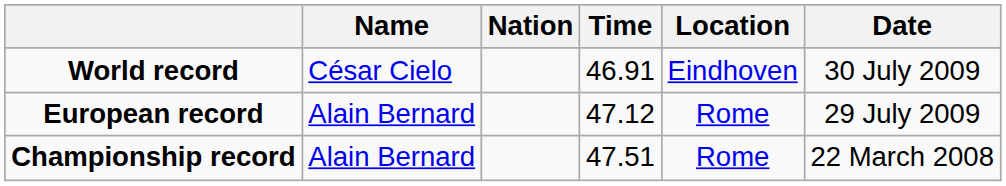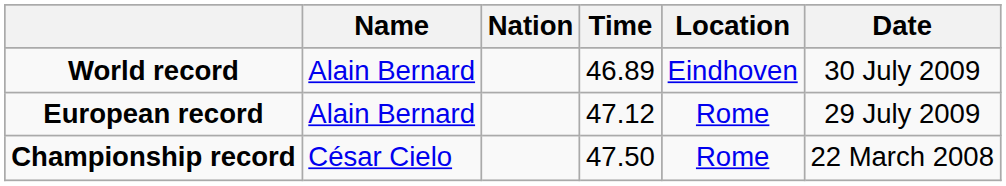World record | Name: César Cielo -> Alain Bernard
World record | Time: 46.91 -> 46.89
Championship record | Name: Alain Bernard -> César Cielo
Championship record | Time: 47.51 -> 47.50
